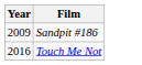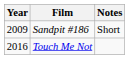+ column: Notes | Short
